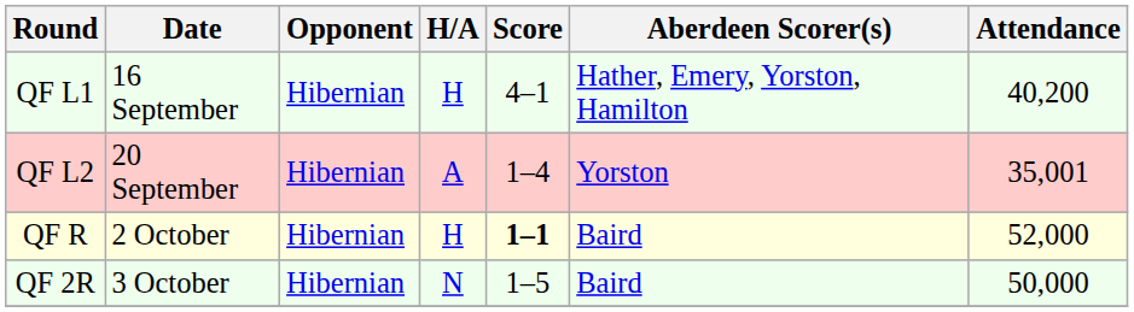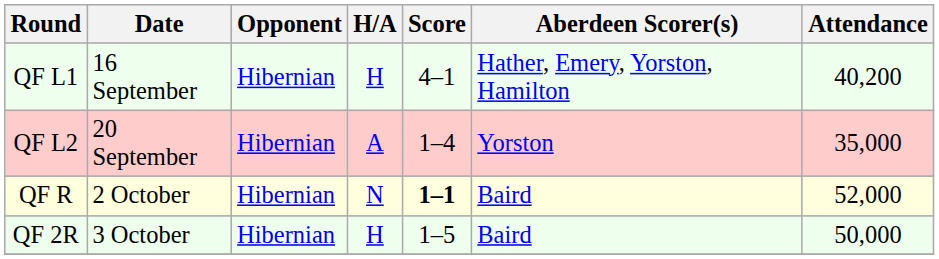QF L2 | Attendance: 35,001 -> 35,000
QF R | H/A: H -> N
QF 2R | H/A: N -> H
